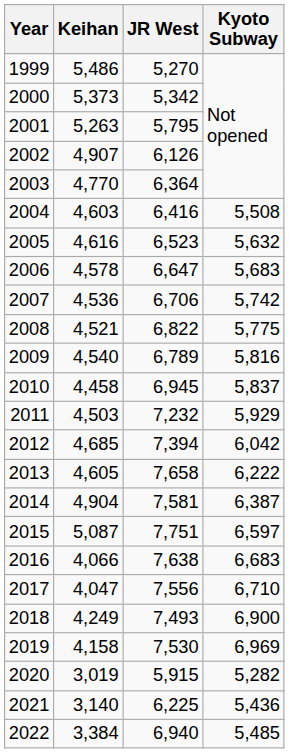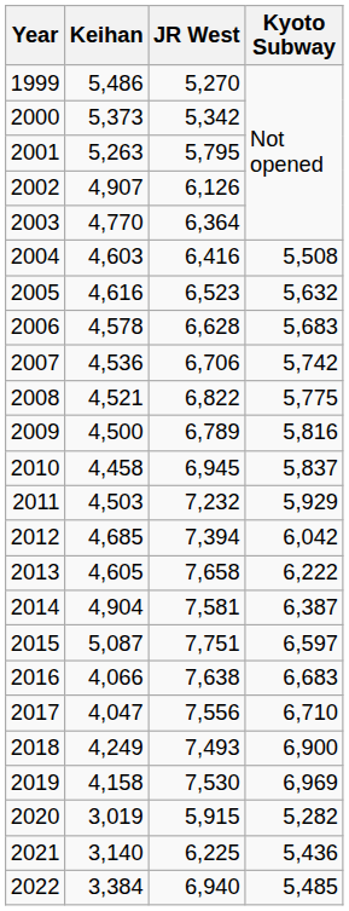2006 | JR West: 6,647 -> 6,628
2009 | Keihan: 4,540 -> 4,500
